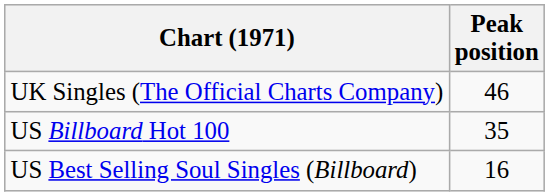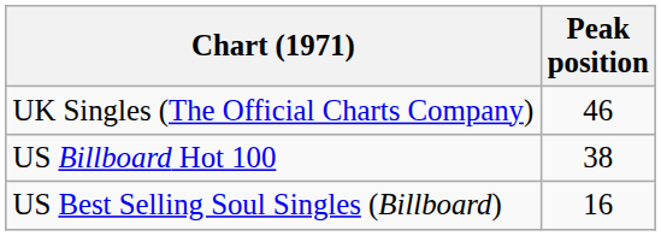US Billboard Hot 100 | Peak position: 35 -> 38
